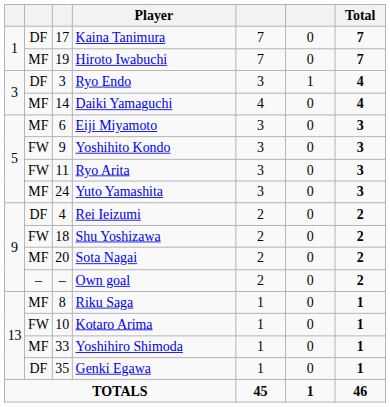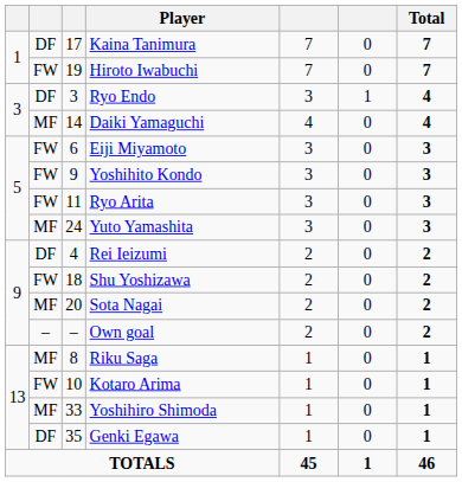Hiroto Iwabuchi | column 2: MF -> FW
Eiji Miyamoto | column 2: MF -> FW
